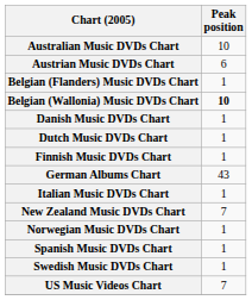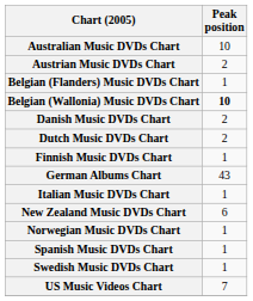Austrian Music DVDs Chart | Peak position: 6 -> 2
Danish Music DVDs Chart | Peak position: 1 -> 2
Dutch Music DVDs Chart | Peak position: 1 -> 2
New Zealand Music DVDs Chart | Peak position: 7 -> 6
